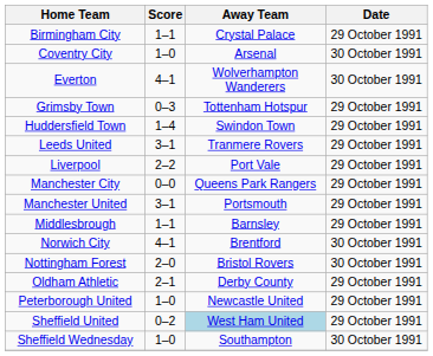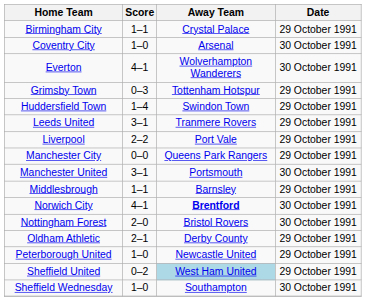Manchester United | Date: 29 October 1991 -> 30 October 1991
Norwich City | Away Team: normal -> bold
